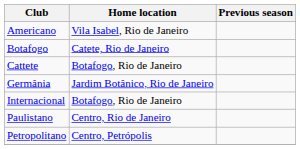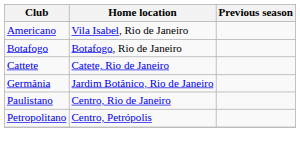Botafogo | Home location: Catete, Rio de Janeiro -> Botafogo, Rio de Janeiro
Cattete | Home location: Botafogo, Rio de Janeiro -> Catete, Rio de Janeiro
- row: Internacional | Botafogo, Rio de Janeiro
